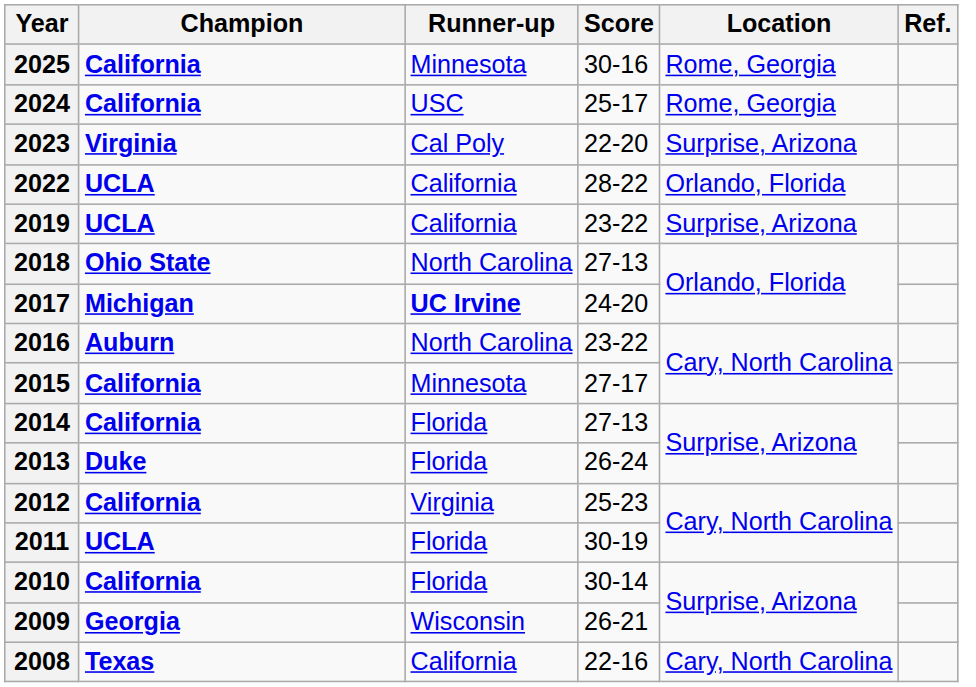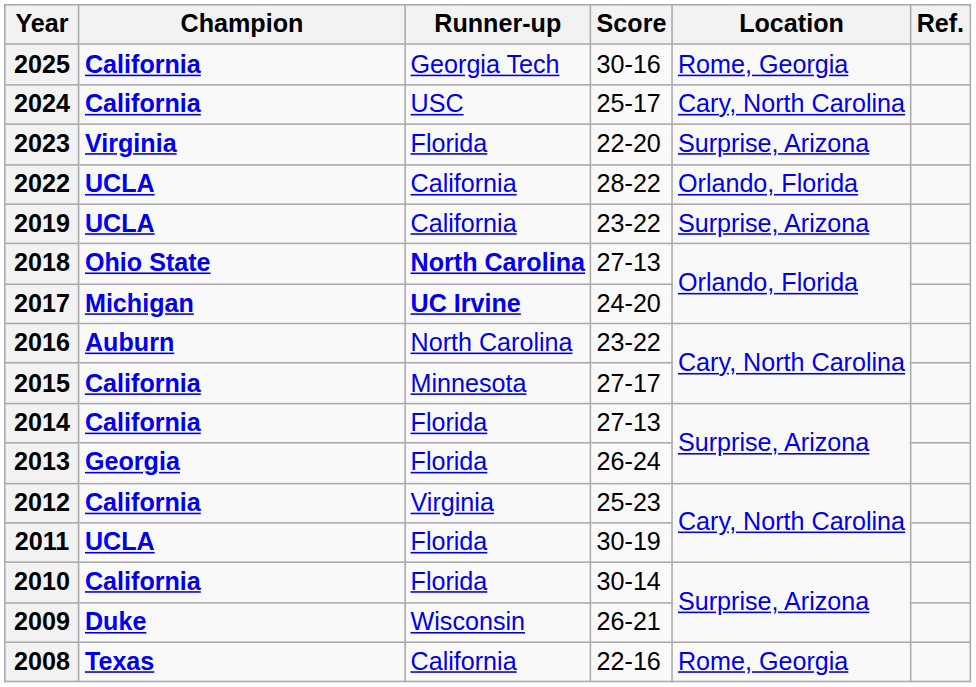2025 | Runner-up: Minnesota -> Georgia Tech
2024 | Location: Rome, Georgia -> Cary, North Carolina
2023 | Runner-up: Cal Poly -> Florida
2018 | Runner-up: normal -> bold
2013 | Champion: Duke -> Georgia
2009 | Champion: Georgia -> Duke
2008 | Location: Cary, North Carolina -> Rome, Georgia
